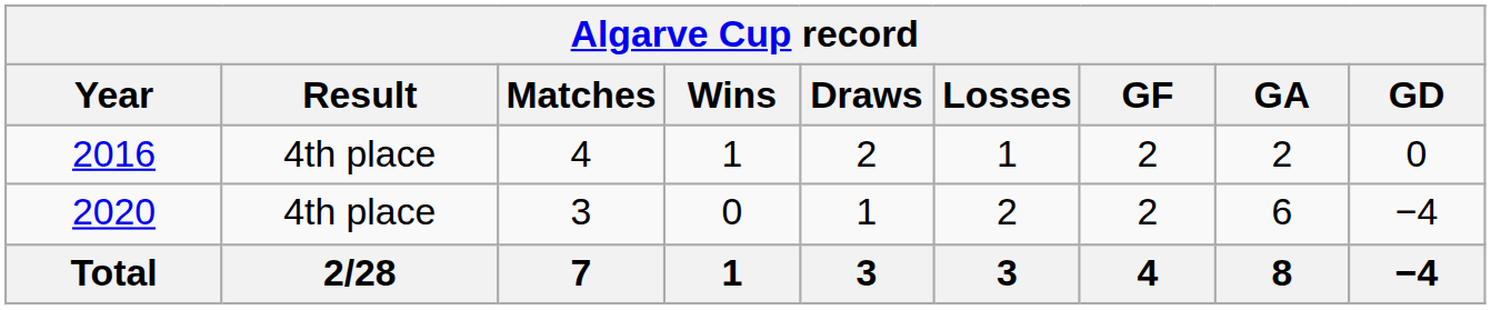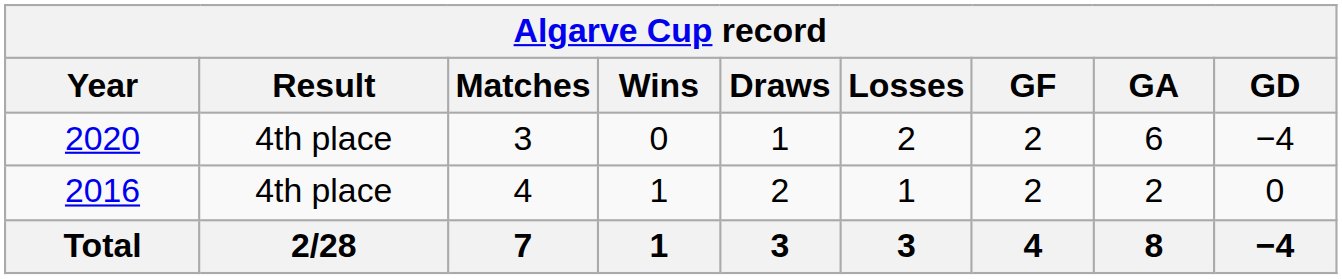rows swapped: 2016 <-> 2020
